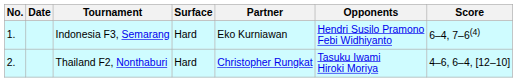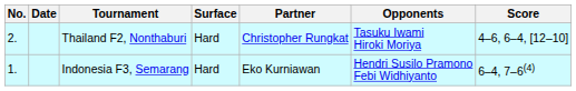rows swapped: Indonesia F3, Semarang <-> Thailand F2, Nonthaburi
